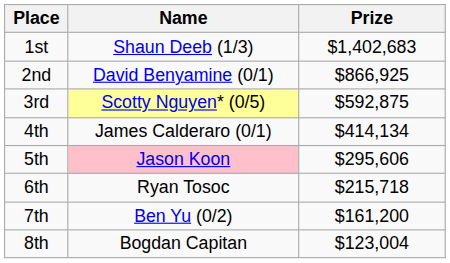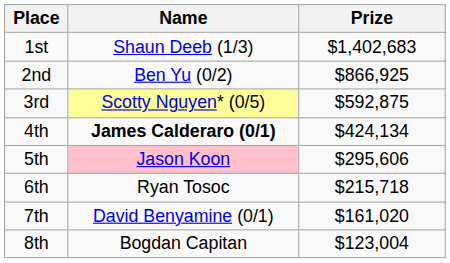2nd | Name: David Benyamine (0/1) -> Ben Yu (0/2)
4th | Name: normal -> bold
4th | Prize: $414,134 -> $424,134
7th | Name: Ben Yu (0/2) -> David Benyamine (0/1)
7th | Prize: $161,200 -> $161,020
